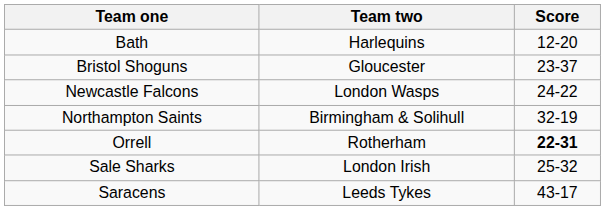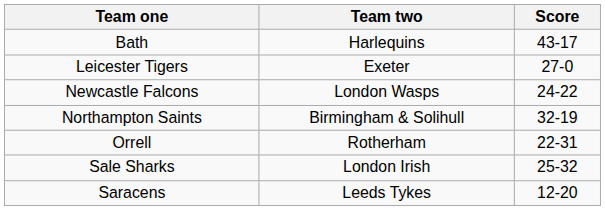Bath | Score: 12-20 -> 43-17
- row: Bristol Shoguns | Gloucester | 23-37
+ row: Leicester Tigers | Exeter | 27-0
Orrell | Score: bold -> normal
Saracens | Score: 43-17 -> 12-20
